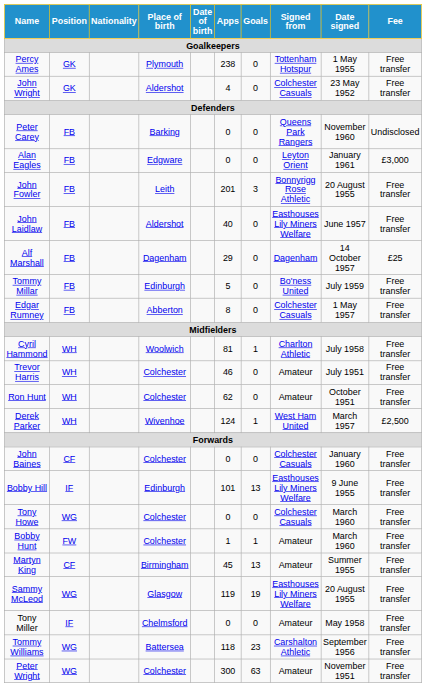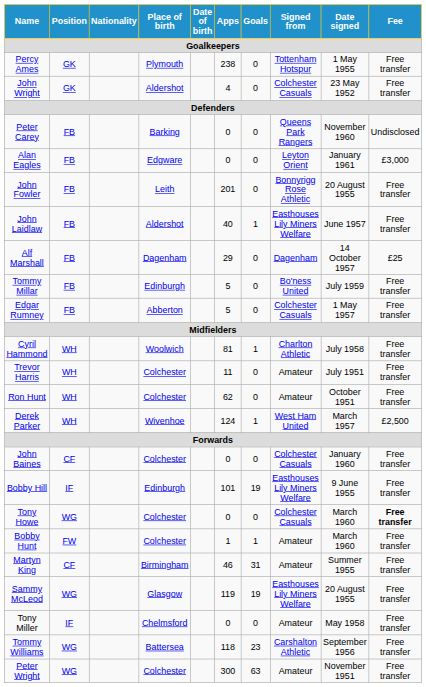John Fowler | Goals: 3 -> 0
John Laidlaw | Goals: 0 -> 1
Edgar Rumney | Apps: 8 -> 5
Trevor Harris | Apps: 46 -> 11
Bobby Hill | Goals: 13 -> 19
Tony Howe | Fee: normal -> bold
Martyn King | Apps: 45 -> 46
Martyn King | Goals: 13 -> 31
